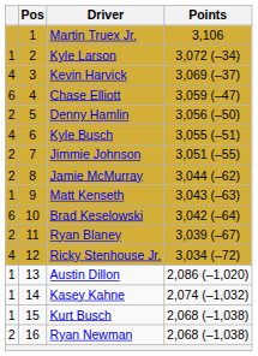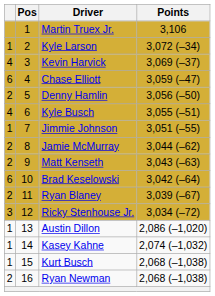Jimmie Johnson | column 1: 2 -> 1
Matt Kenseth | column 1: 1 -> 2
Ricky Stenhouse Jr. | column 1: 4 -> 3
